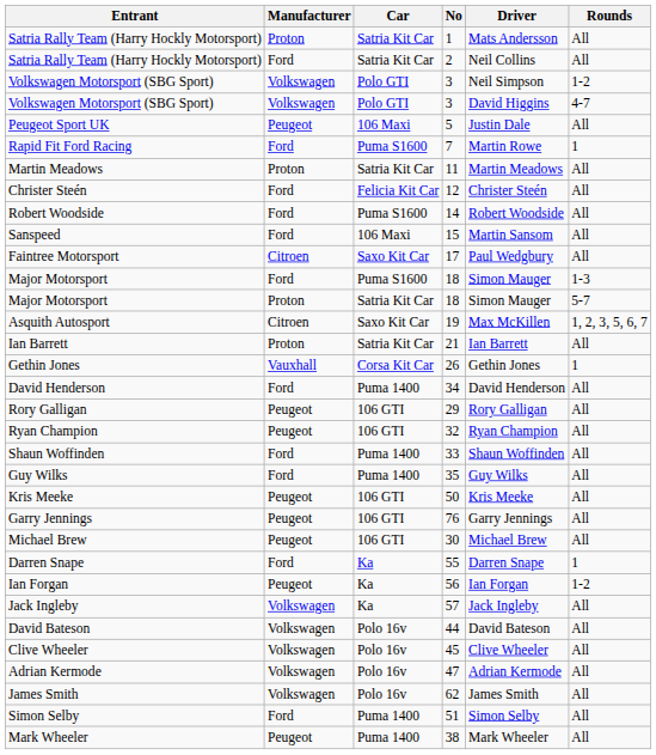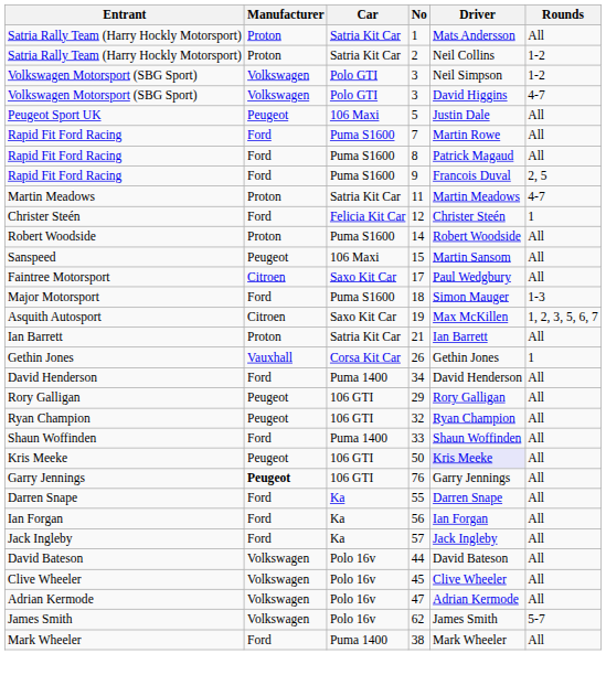2 | Manufacturer: Ford -> Proton
2 | Rounds: All -> 1-2
7 | Rounds: 1 -> All
+ row: Rapid Fit Ford Racing | Ford | Puma S1600 | 8 | Patrick Magaud | All
+ row: Rapid Fit Ford Racing | Ford | Puma S1600 | 9 | Francois Duval | 2, 5
11 | Rounds: All -> 4-7
12 | Rounds: All -> 1
14 | Manufacturer: Ford -> Proton
15 | Manufacturer: Ford -> Peugeot
- row: Major Motorsport | Proton | Satria Kit Car | 18 | Simon Mauger | 5-7
- row: Guy Wilks | Ford | Puma 1400 | 35 | Guy Wilks | All
50 | Driver: no background -> lavender background
76 | Manufacturer: normal -> bold
- row: Michael Brew | Peugeot | 106 GTI | 30 | Michael Brew | All
55 | Rounds: 1 -> All
56 | Manufacturer: Peugeot -> Ford
56 | Rounds: 1-2 -> All
57 | Manufacturer: Volkswagen -> Ford
62 | Rounds: All -> 5-7
- row: Simon Selby | Ford | Puma 1400 | 51 | Simon Selby | All
38 | Manufacturer: Peugeot -> Ford
